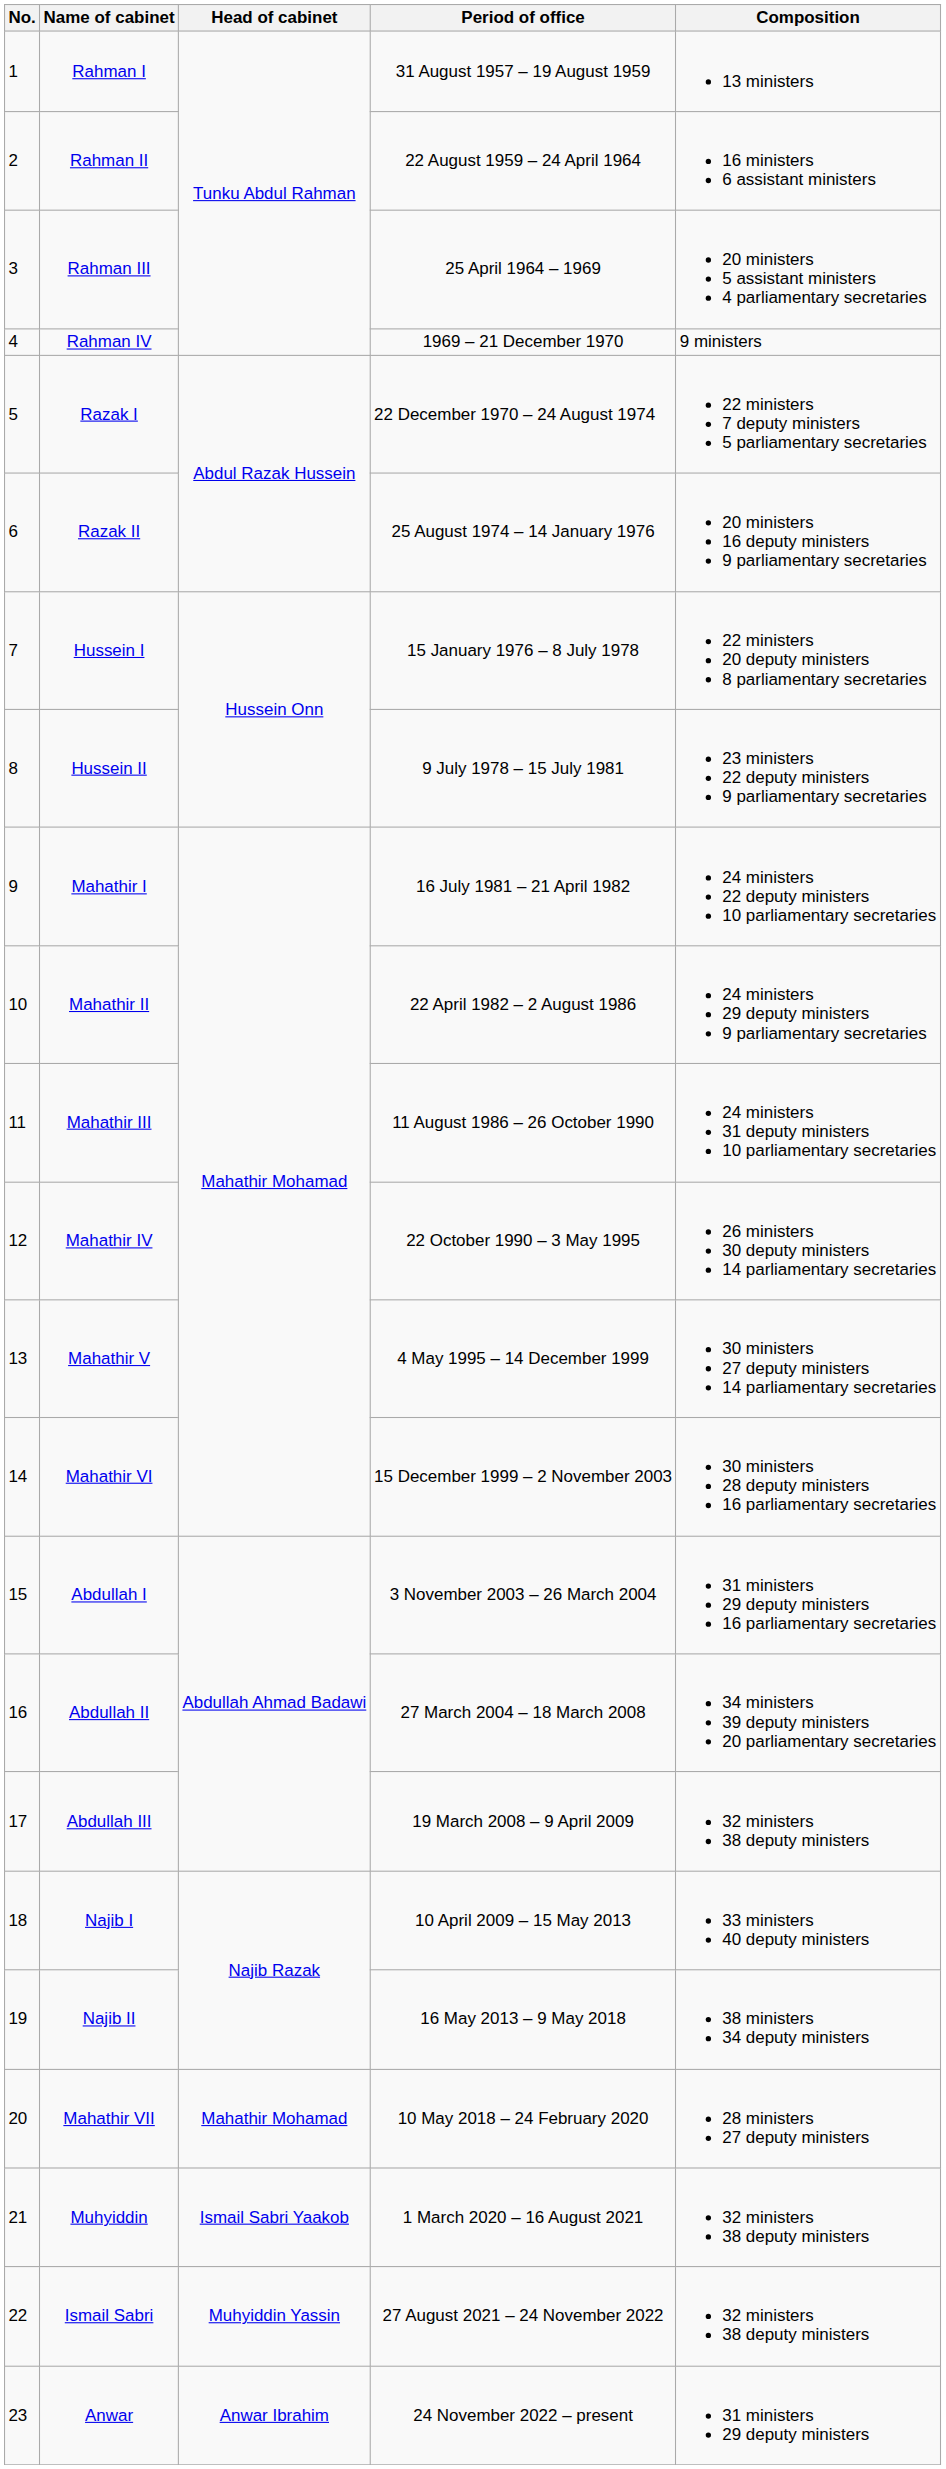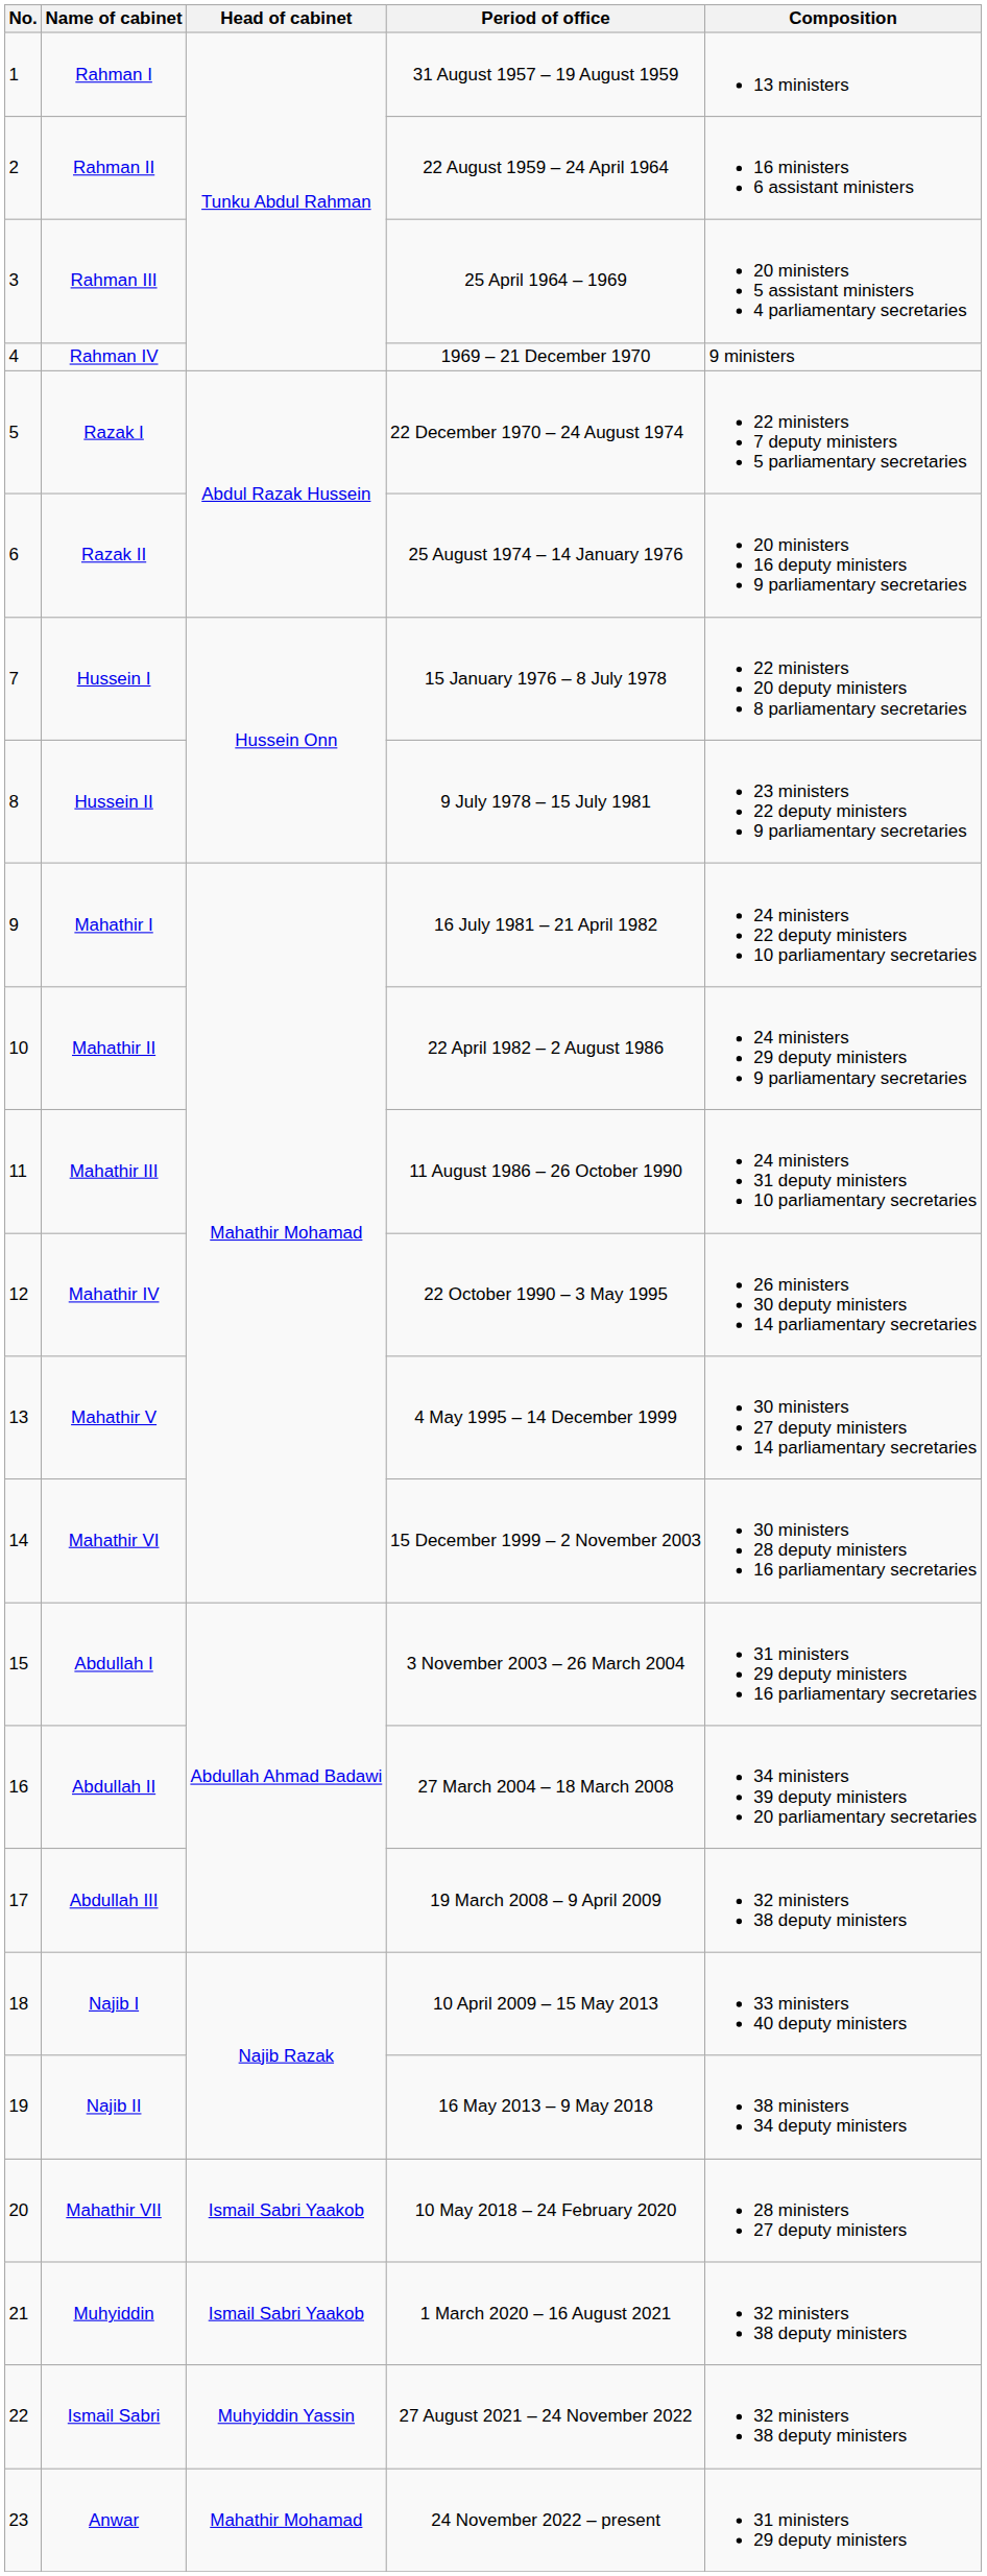Mahathir VII | Head of cabinet: Mahathir Mohamad -> Ismail Sabri Yaakob
Anwar | Head of cabinet: Anwar Ibrahim -> Mahathir Mohamad
